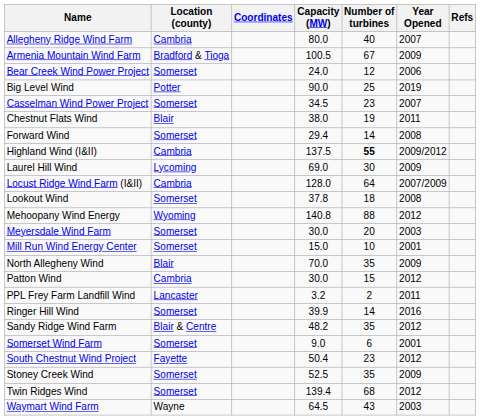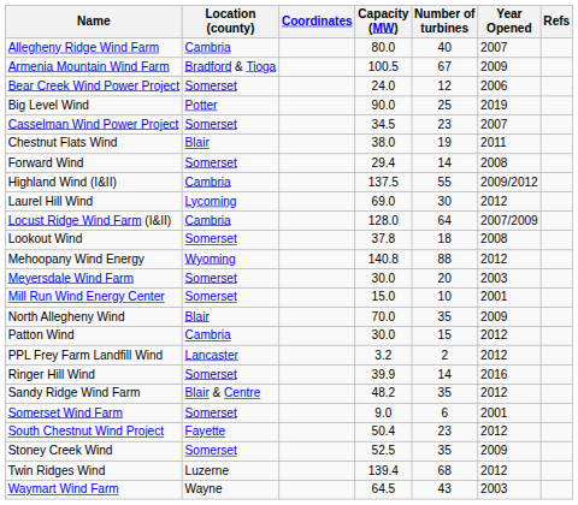Highland Wind (I&II) | Number of turbines: bold -> normal
Laurel Hill Wind | Year Opened: 2009 -> 2012
PPL Frey Farm Landfill Wind | Year Opened: 2011 -> 2012
Twin Ridges Wind | Location (county): Somerset -> Luzerne
